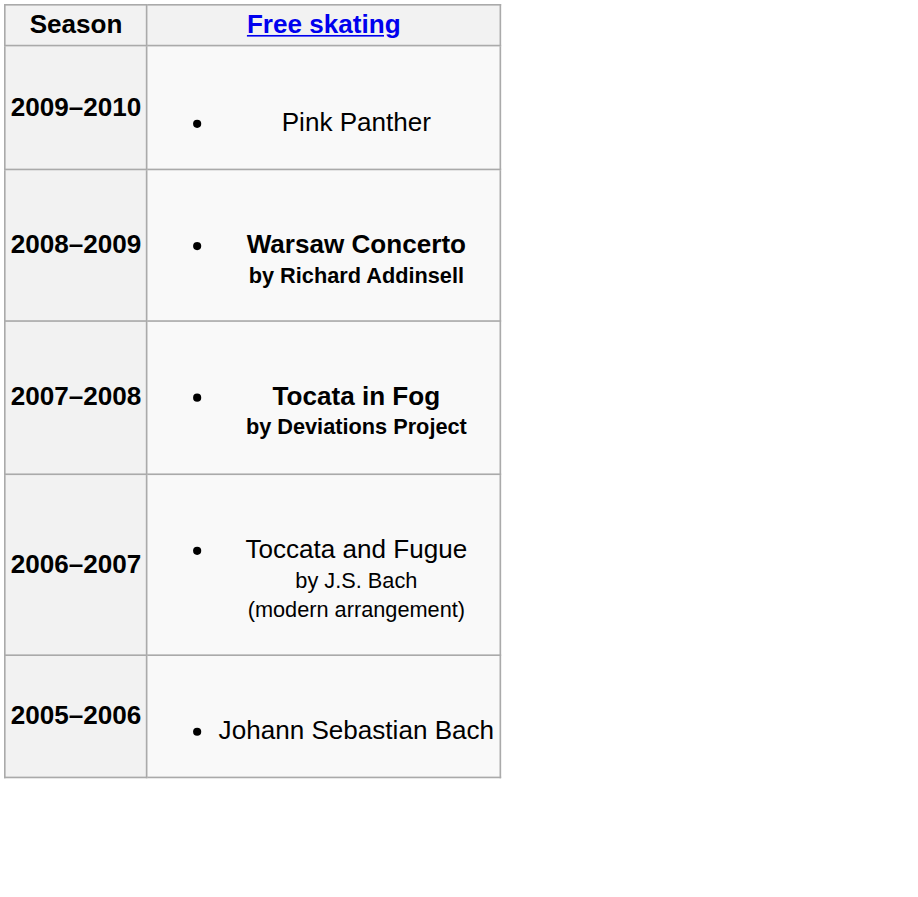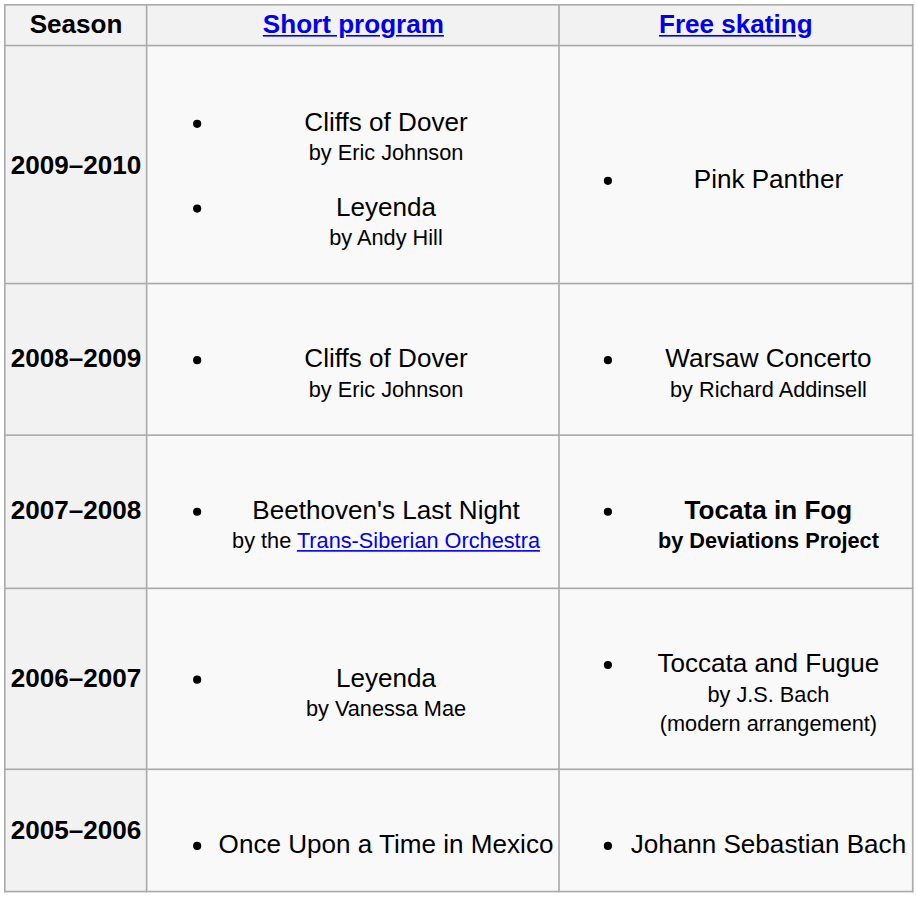+ column: Short program | Cliffs of Dover by Eric Johnson Leyenda by Andy Hill | Cliffs of Dover by Eric Johnson | Beethoven's Last Night by the Trans-Siberian Orchestra | Leyenda by Vanessa Mae | Once Upon a Time in Mexico
2008–2009 | Free skating: bold -> normal
